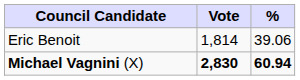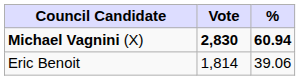rows swapped: Michael Vagnini (X) <-> Eric Benoit
